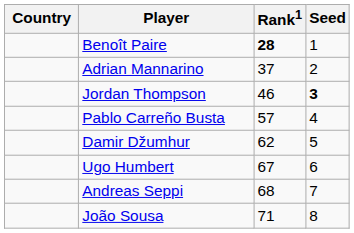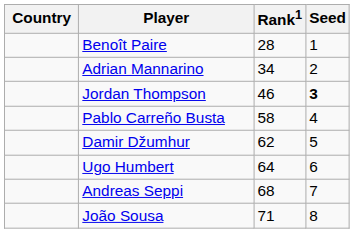Benoît Paire | Rank1: bold -> normal
Adrian Mannarino | Rank1: 37 -> 34
Pablo Carreño Busta | Rank1: 57 -> 58
Ugo Humbert | Rank1: 67 -> 64
